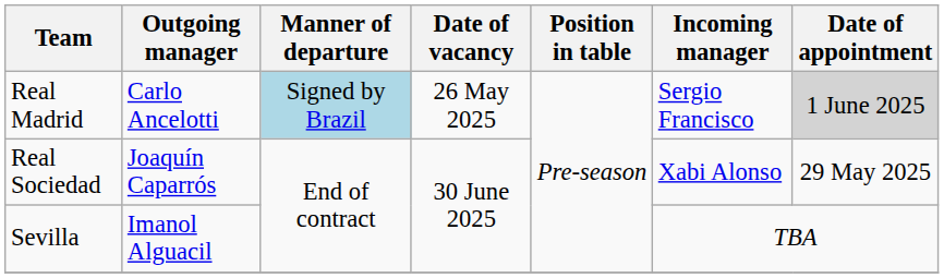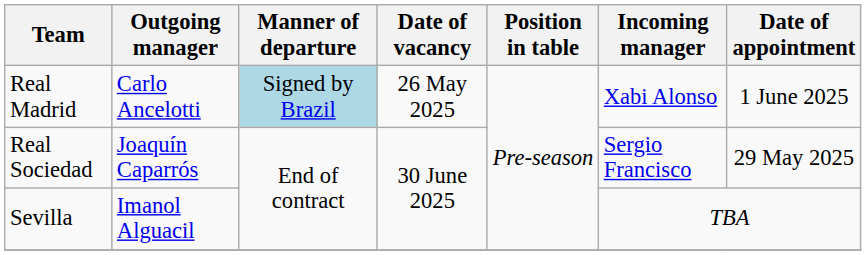Real Madrid | Incoming manager: Sergio Francisco -> Xabi Alonso
Real Madrid | Date of appointment: lightgrey background -> no background
Real Sociedad | Incoming manager: Xabi Alonso -> Sergio Francisco
